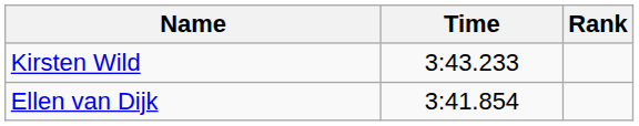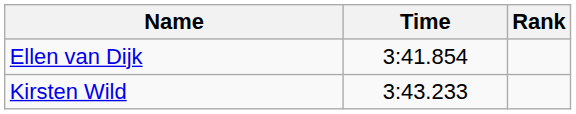rows swapped: Kirsten Wild <-> Ellen van Dijk
